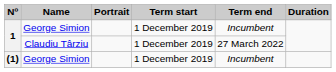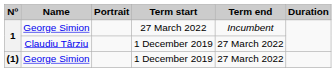1 / George Simion | Term start: 1 December 2019 -> 27 March 2022
(1) | Term end: Incumbent -> 27 March 2022
